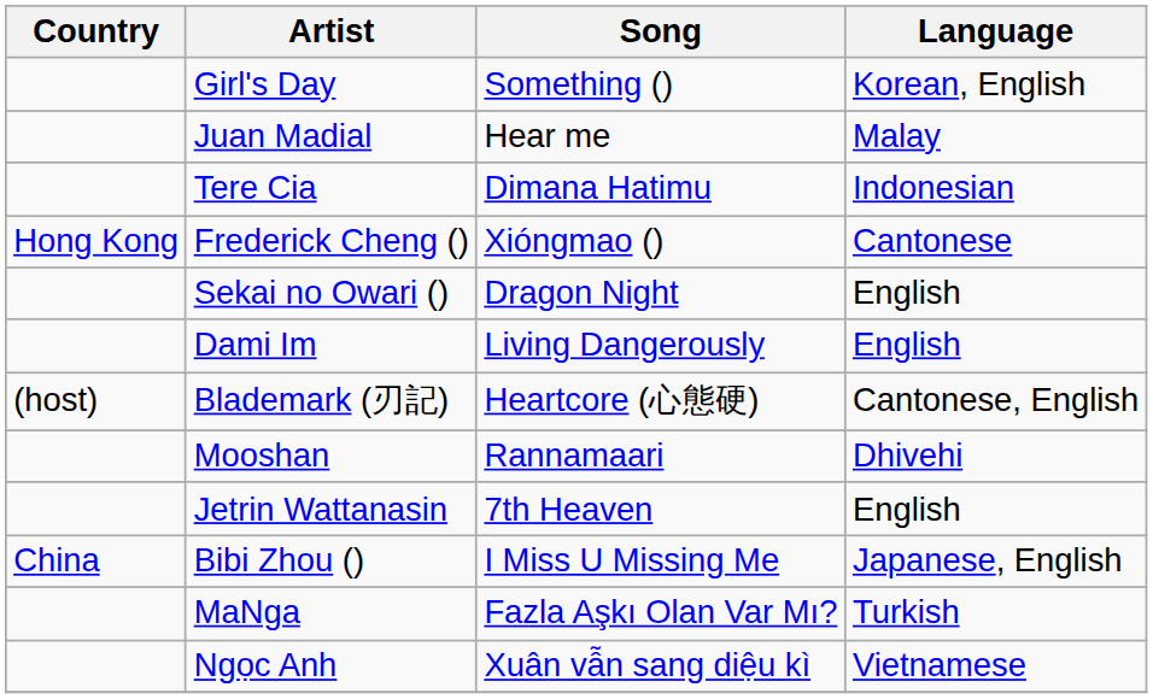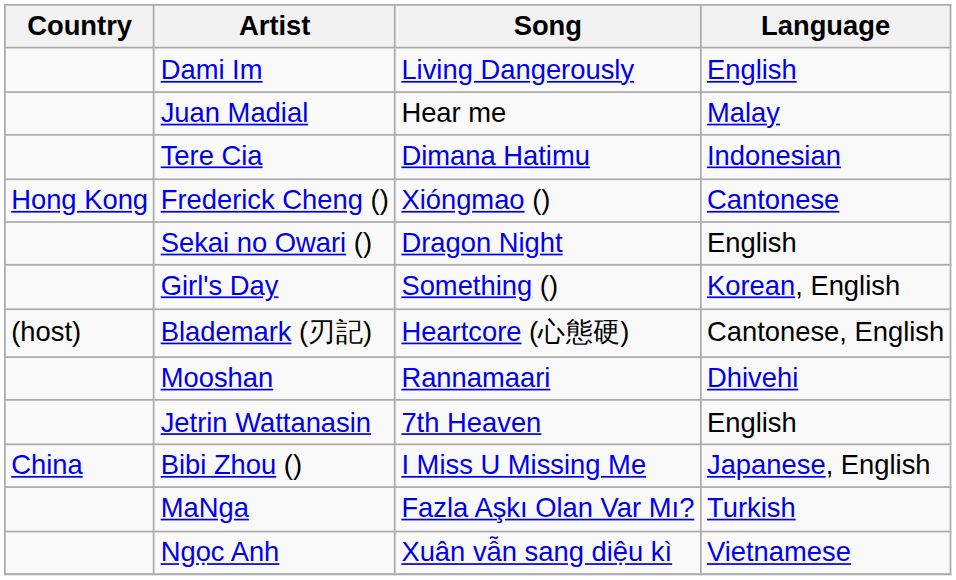rows swapped: Dami Im <-> Girl's Day
